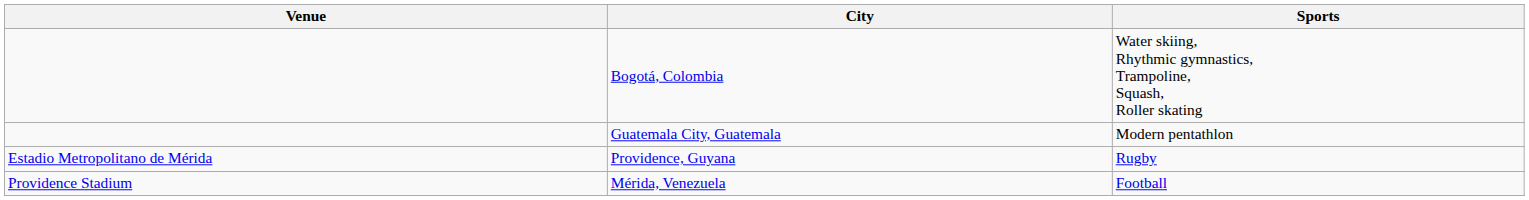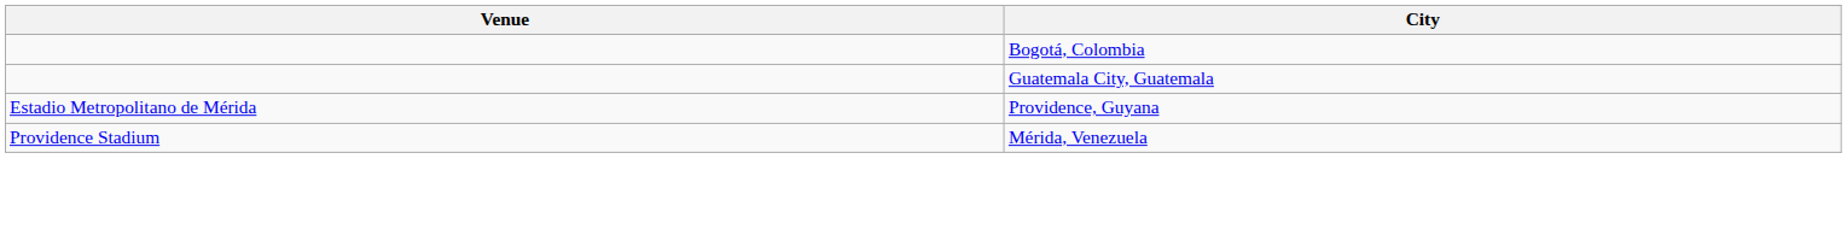- column: Sports | Water skiing, Rhythmic gymnastics, Trampoline, Squash, Roller skating | Modern pentathlon | Rugby | Football
